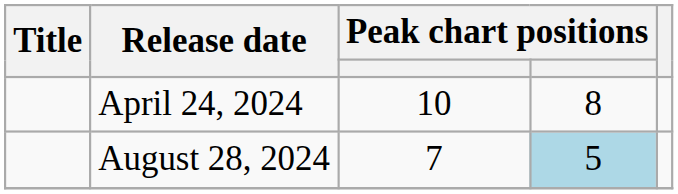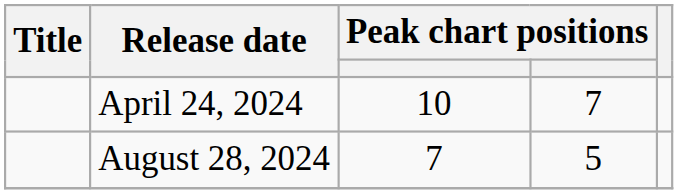April 24, 2024 | column 4: 8 -> 7
August 28, 2024 | column 4: lightblue background -> no background
